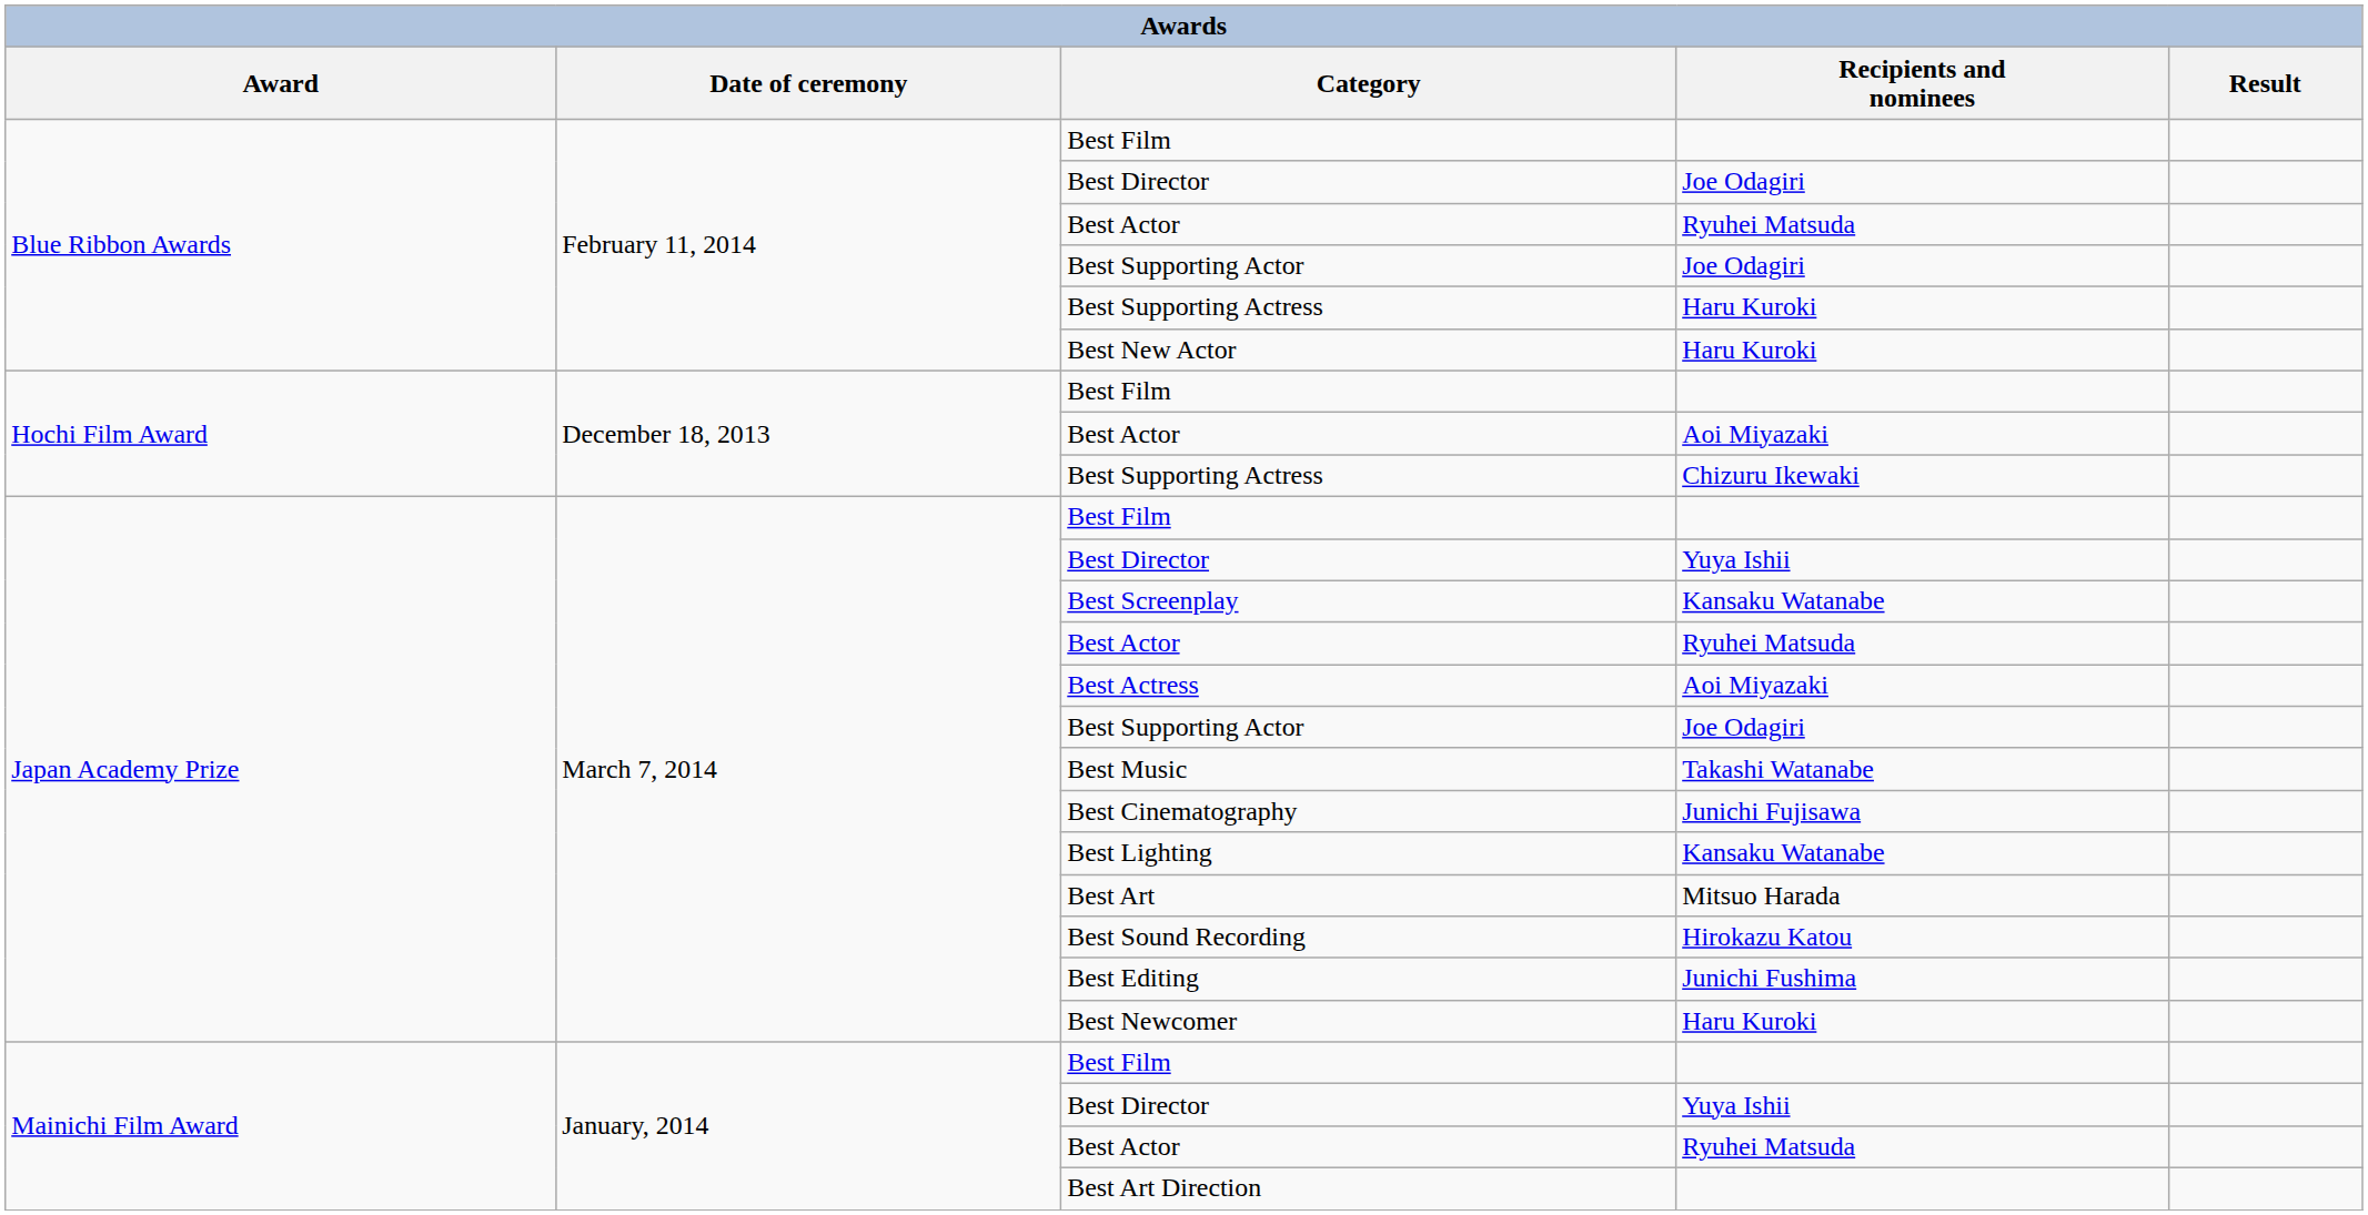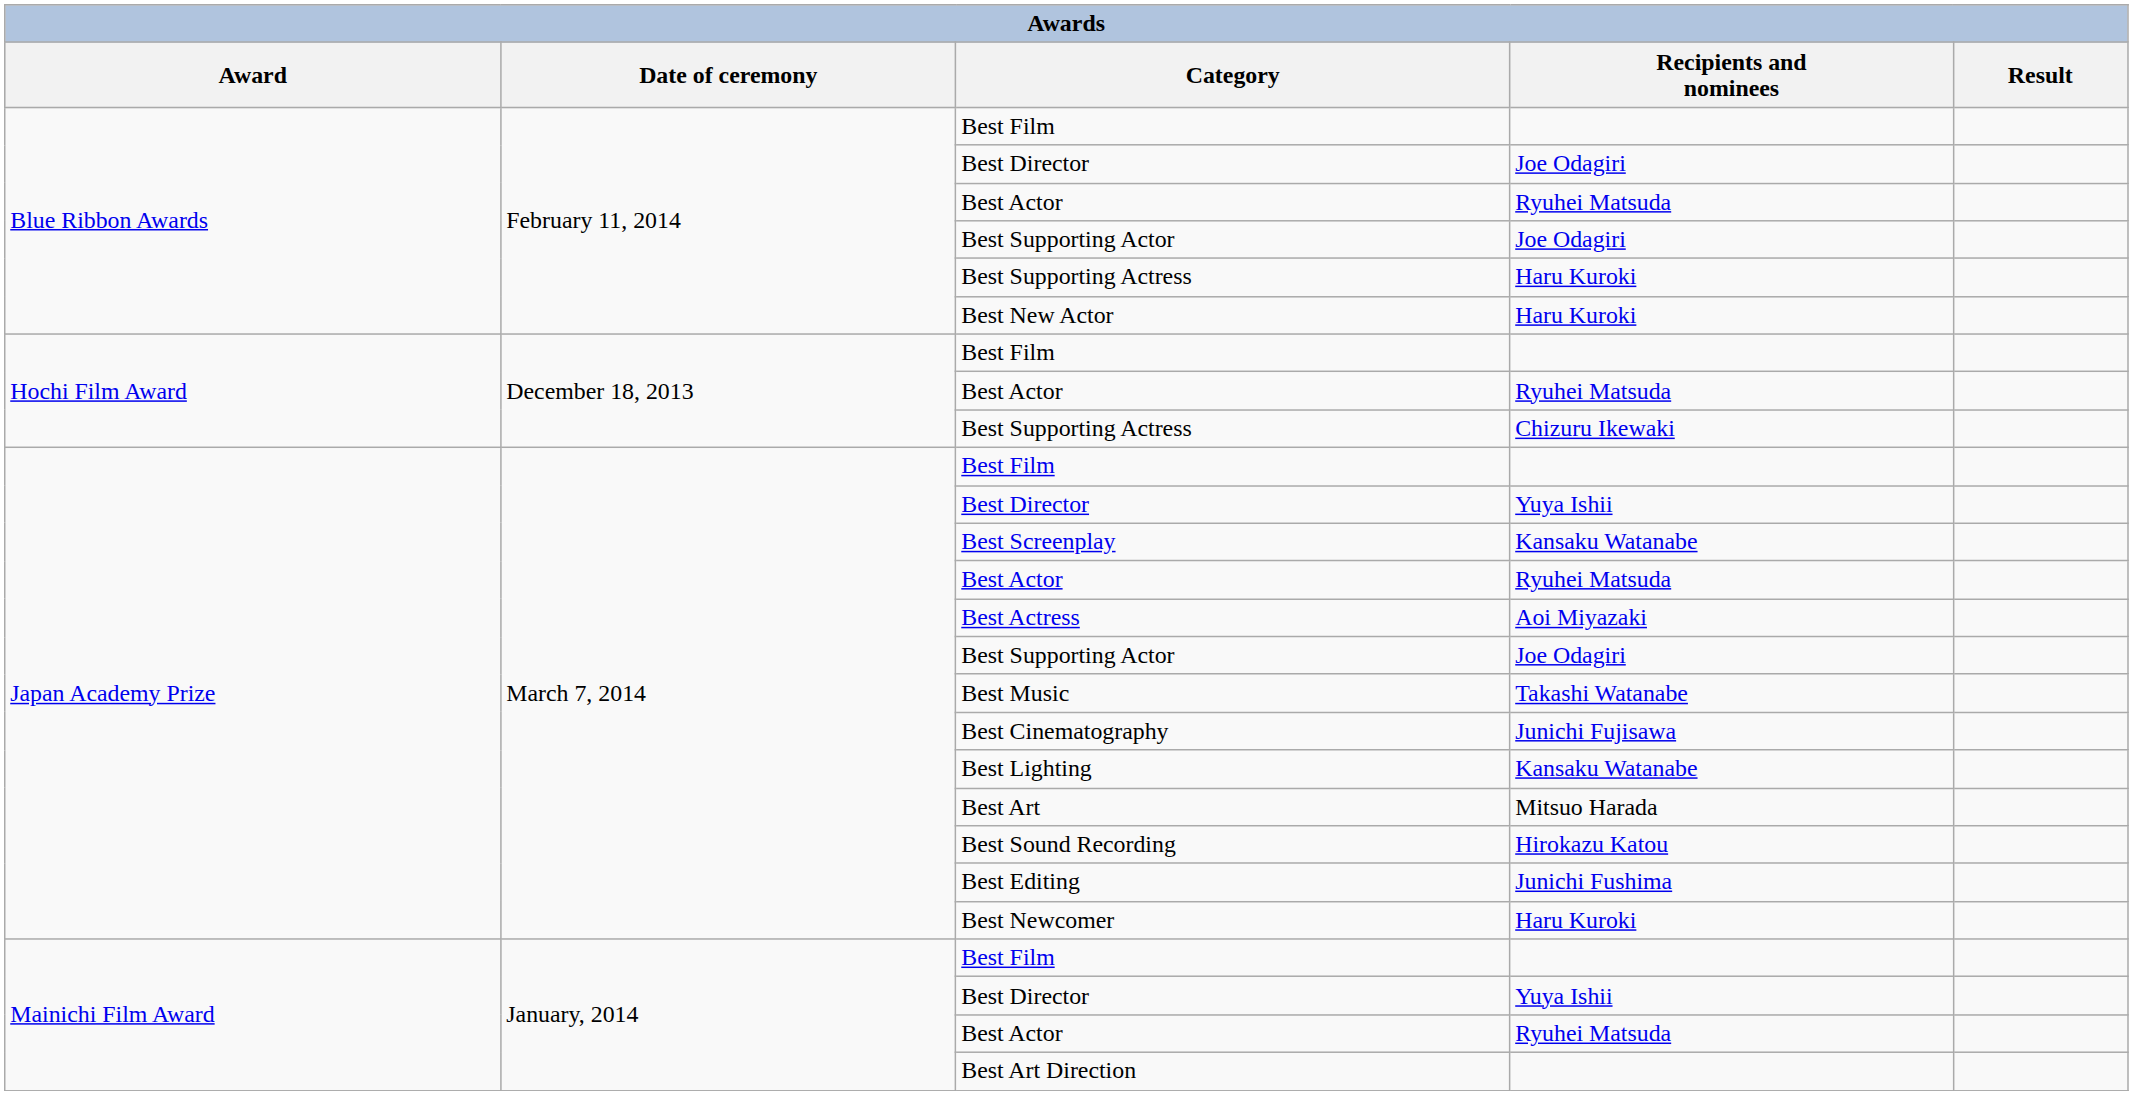Hochi Film Award / Best Actor | Recipients and nominees: Aoi Miyazaki -> Ryuhei Matsuda
